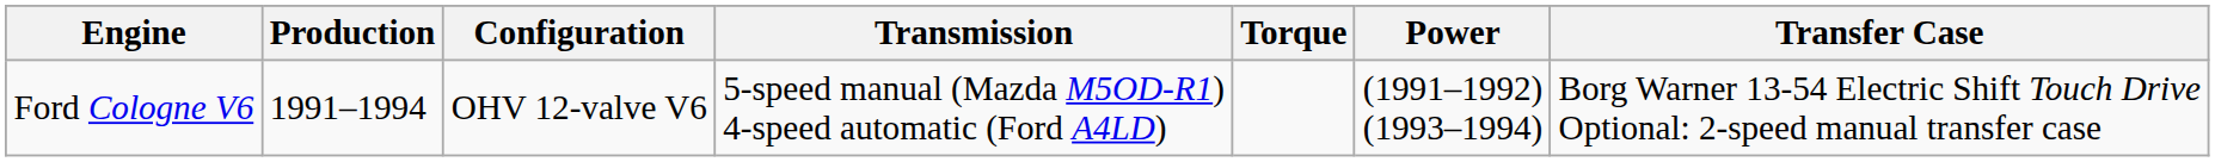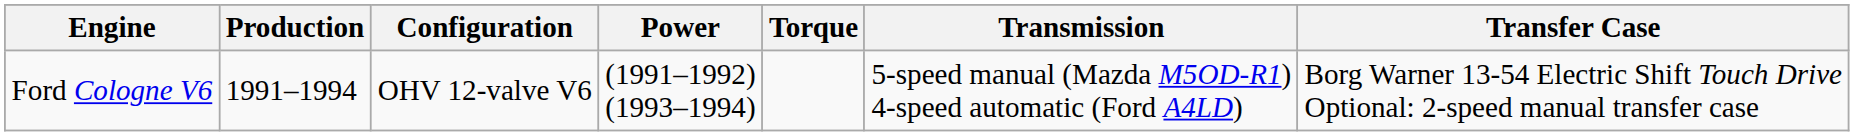columns swapped: Power <-> Transmission
